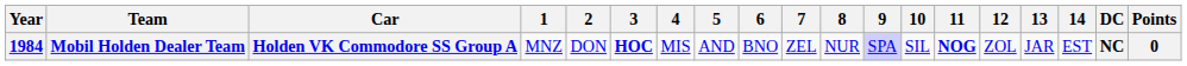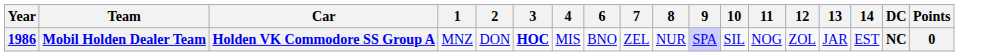- column: 5 | AND
Mobil Holden Dealer Team | Year: 1984 -> 1986
Mobil Holden Dealer Team | 11: bold -> normal
